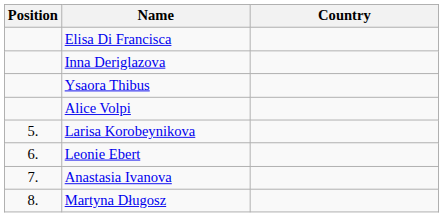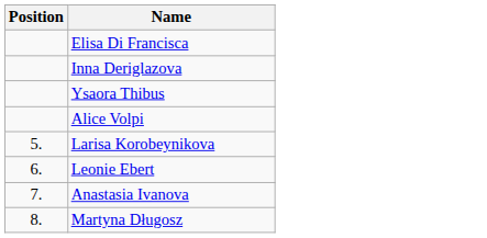- column: Country
